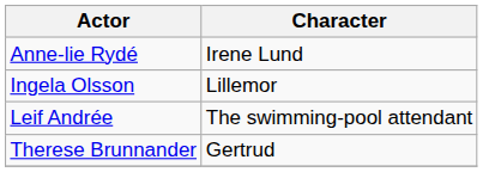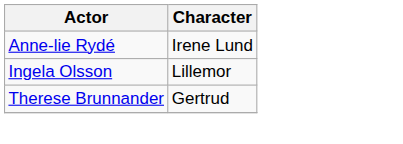- row: Leif Andrée | The swimming-pool attendant
